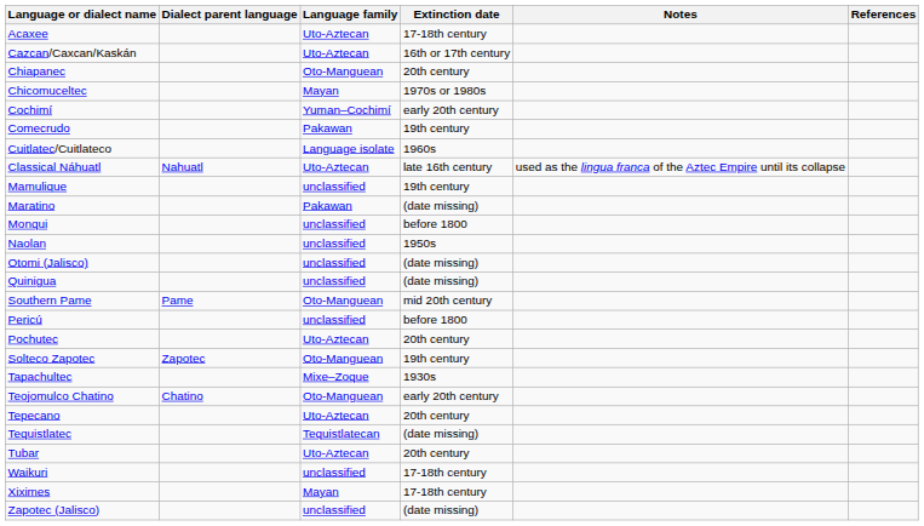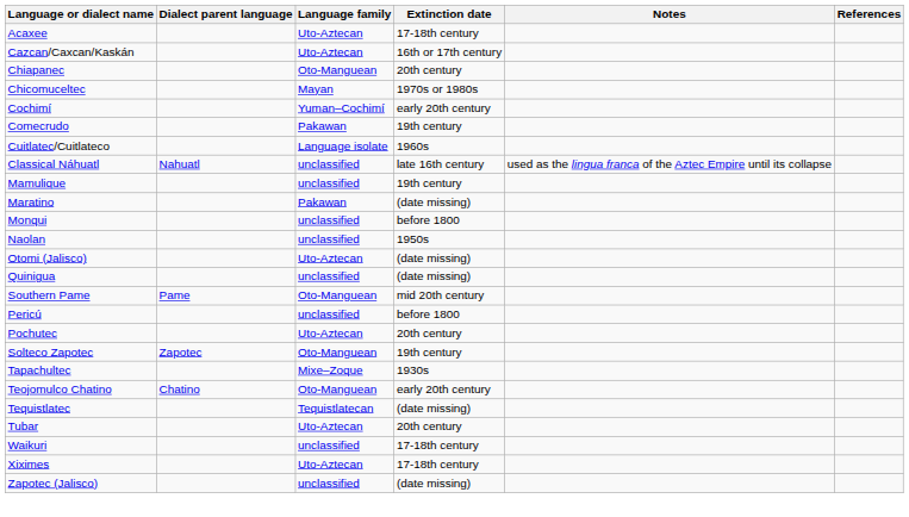Classical Náhuatl | Language family: Uto-Aztecan -> unclassified
Otomi (Jalisco) | Language family: unclassified -> Uto-Aztecan
- row: Tepecano | Uto-Aztecan | 20th century
Xiximes | Language family: Mayan -> Uto-Aztecan
